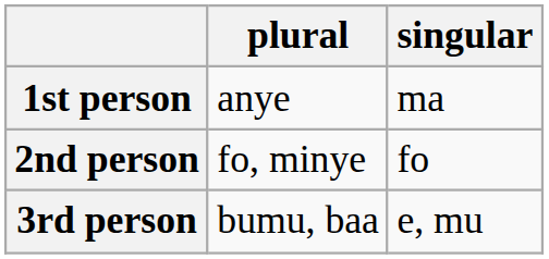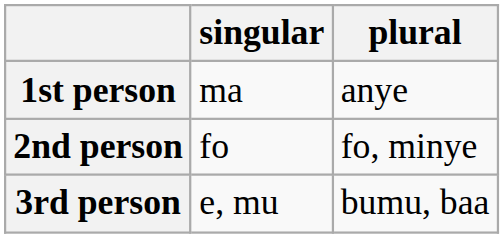columns swapped: singular <-> plural
